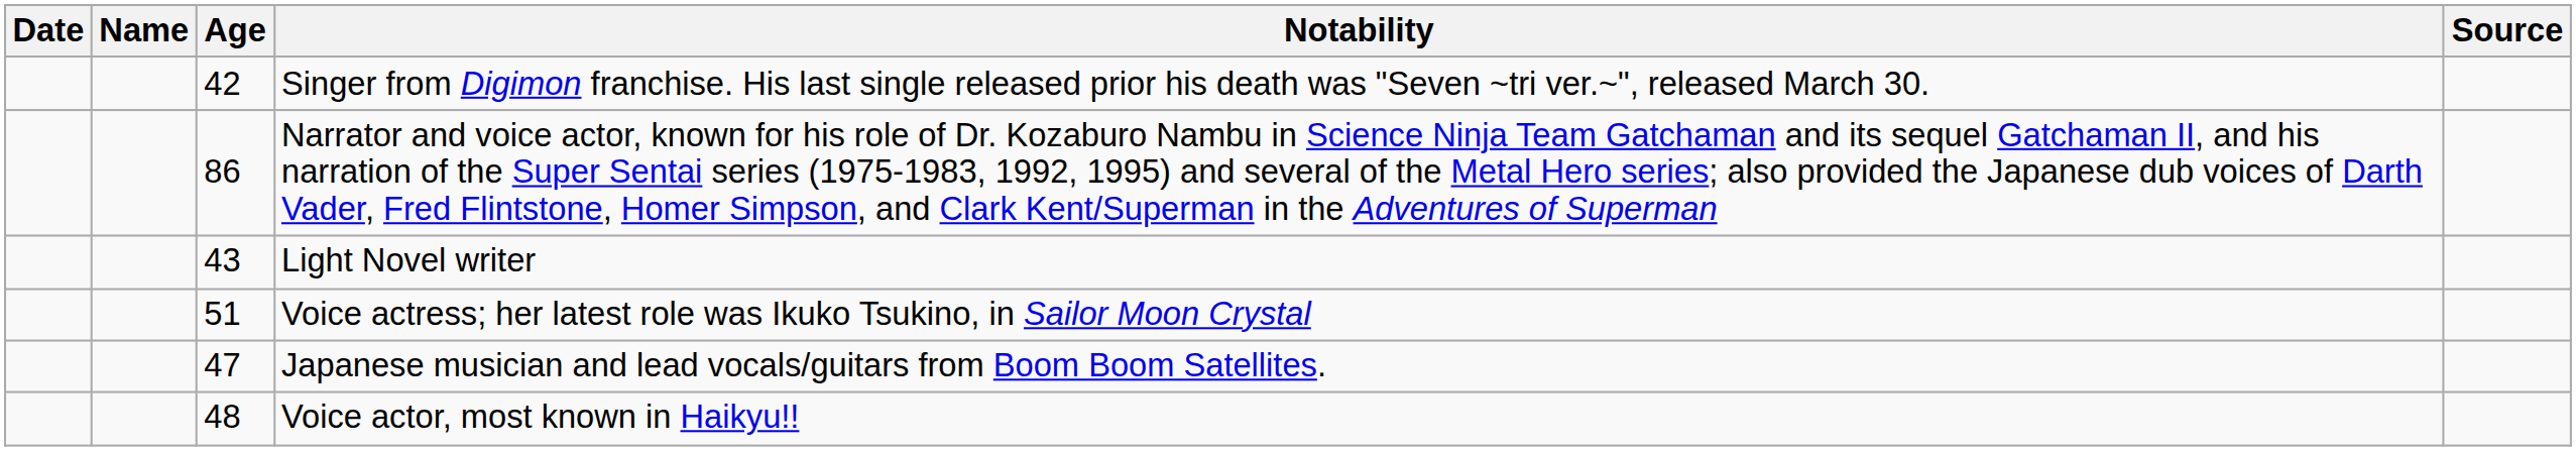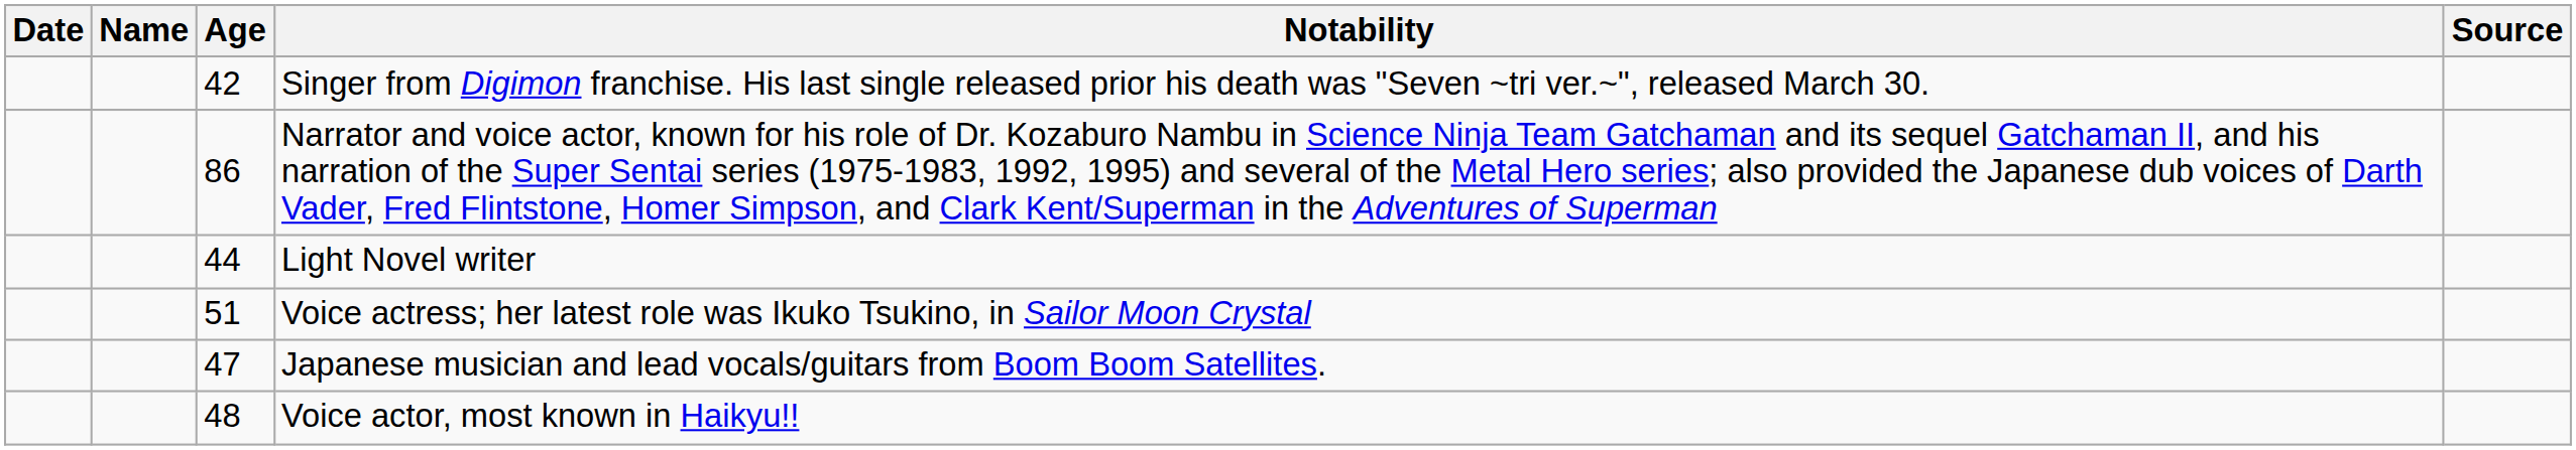Light Novel writer | Age: 43 -> 44
